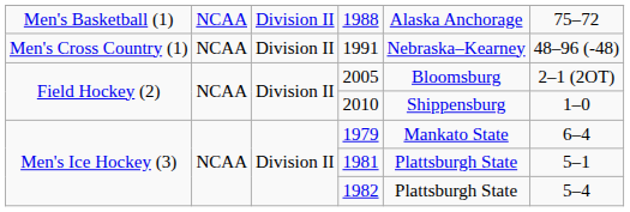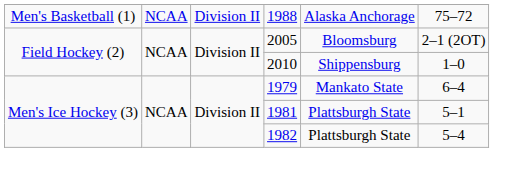- row: Men's Cross Country (1) | NCAA | Division II | 1991 | Nebraska–Kearney | 48–96 (-48)
